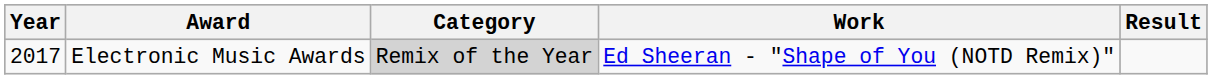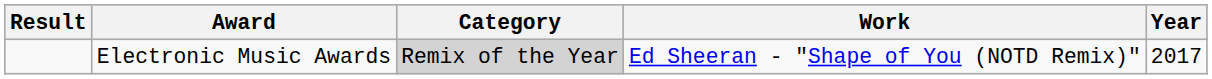columns swapped: Year <-> Result
